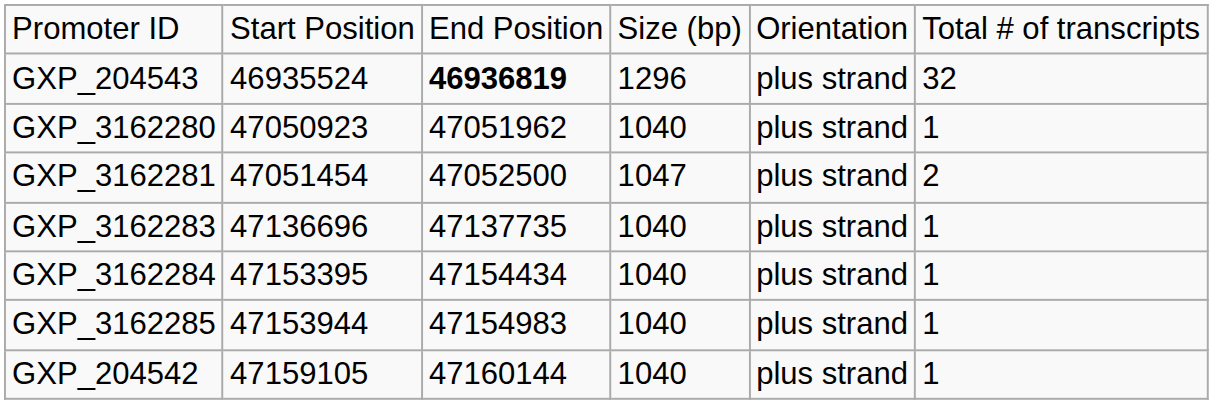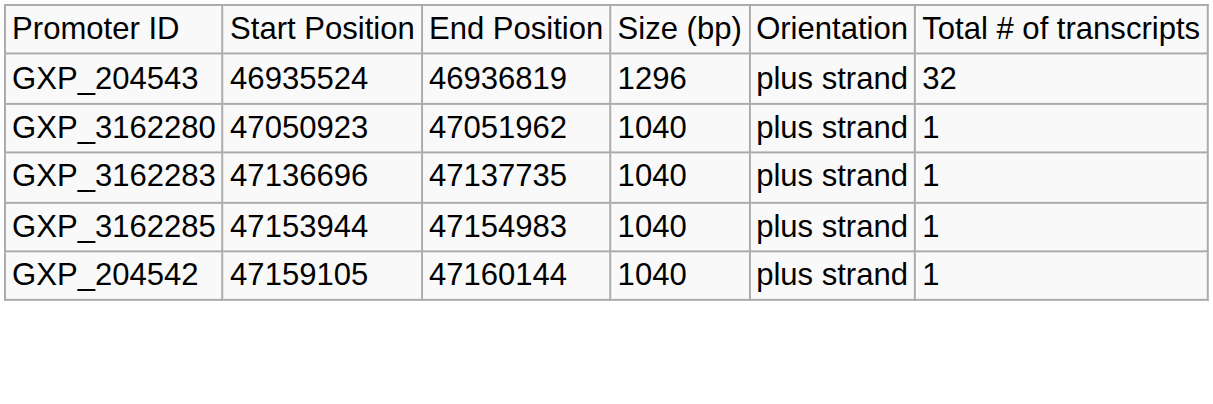GXP_204543 | column 3: bold -> normal
- row: GXP_3162281 | 47051454 | 47052500 | 1047 | plus strand | 2
- row: GXP_3162284 | 47153395 | 47154434 | 1040 | plus strand | 1
